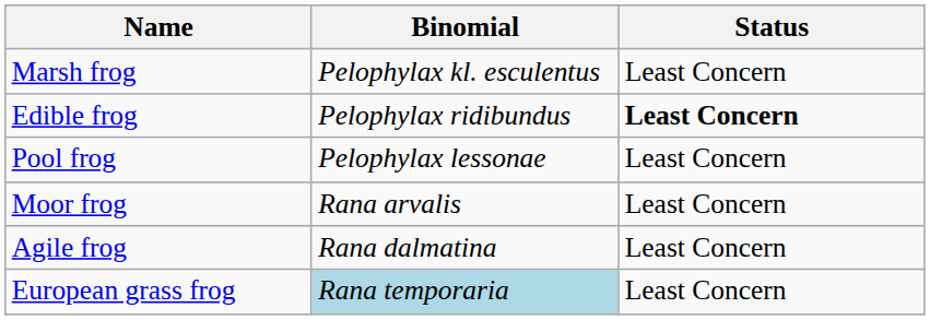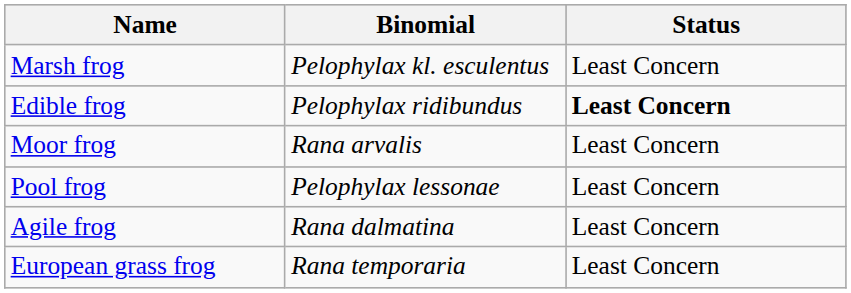rows swapped: Pool frog <-> Moor frog
European grass frog | Binomial: lightblue background -> no background
